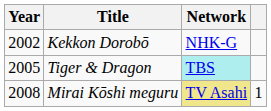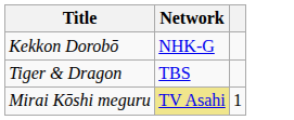- column: Year | 2002 | 2005 | 2008
Tiger & Dragon | Network: paleturquoise background -> no background
